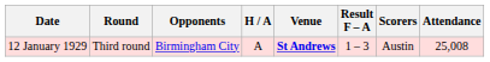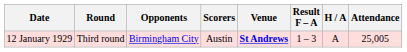columns swapped: H / A <-> Scorers
12 January 1929 | Attendance: 25,008 -> 25,005
